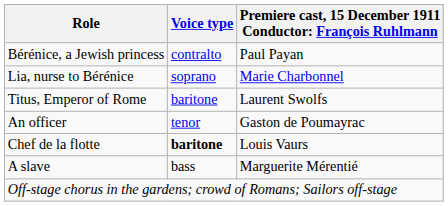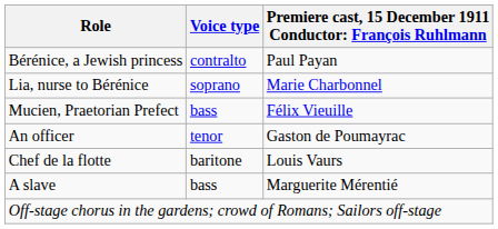- row: Titus, Emperor of Rome | baritone | Laurent Swolfs
+ row: Mucien, Praetorian Prefect | bass | Félix Vieuille
Chef de la flotte | Voice type: bold -> normal
